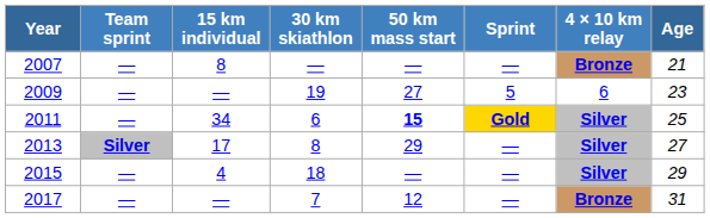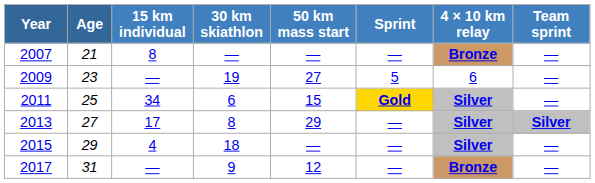columns swapped: Age <-> Team sprint
2011 | 50 km mass start: bold -> normal
2017 | 30 km skiathlon: 7 -> 9
